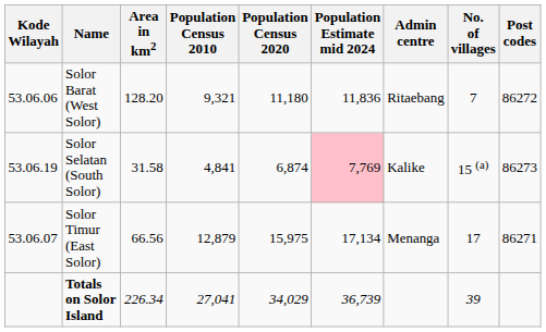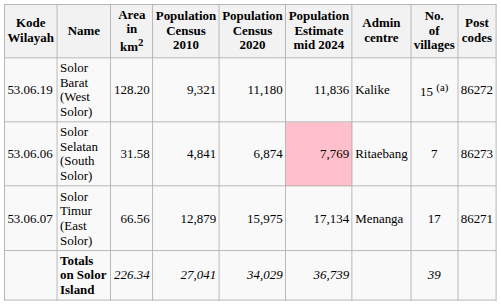Solor Barat (West Solor) | Kode Wilayah: 53.06.06 -> 53.06.19
Solor Barat (West Solor) | Admin centre: Ritaebang -> Kalike
Solor Barat (West Solor) | No. of villages: 7 -> 15 (a)
Solor Selatan (South Solor) | Kode Wilayah: 53.06.19 -> 53.06.06
Solor Selatan (South Solor) | Admin centre: Kalike -> Ritaebang
Solor Selatan (South Solor) | No. of villages: 15 (a) -> 7
